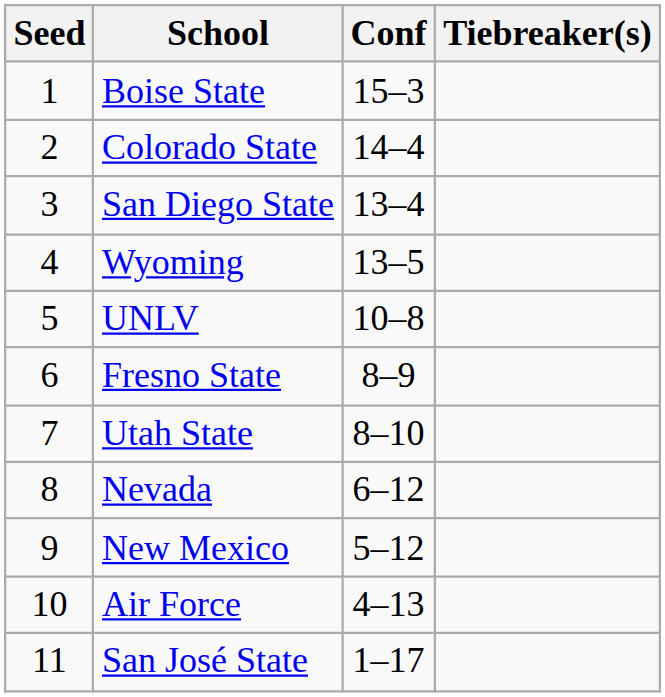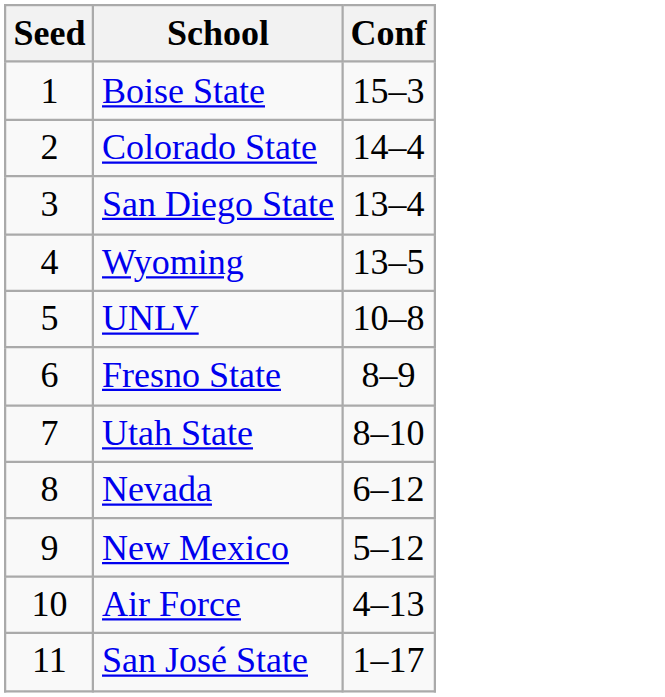- column: Tiebreaker(s)
